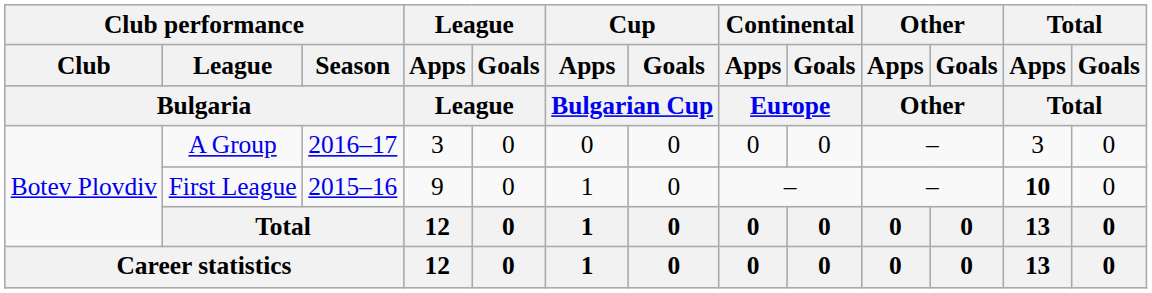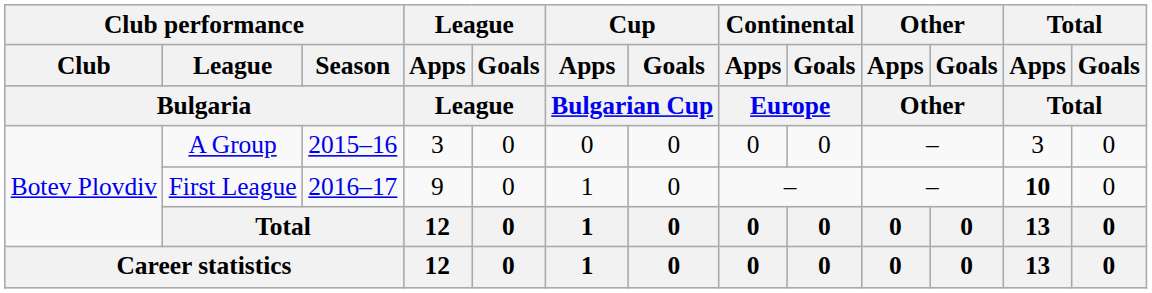A Group | Club performance / Season / Bulgaria: 2016–17 -> 2015–16
First League | Club performance / Season / Bulgaria: 2015–16 -> 2016–17
